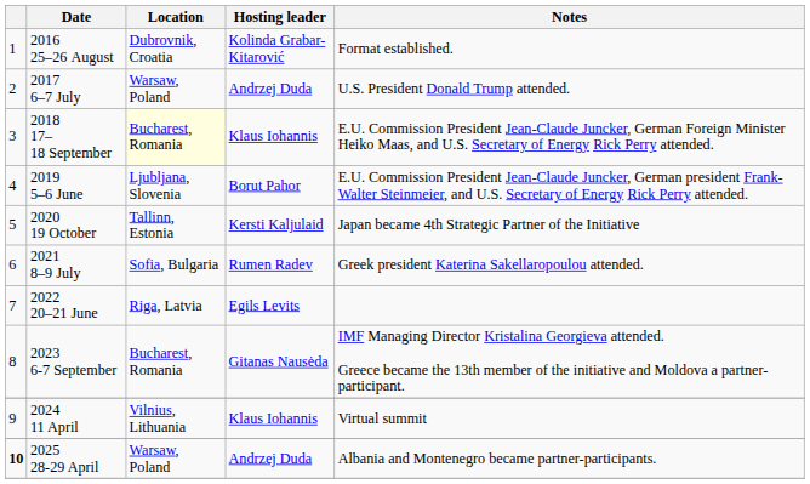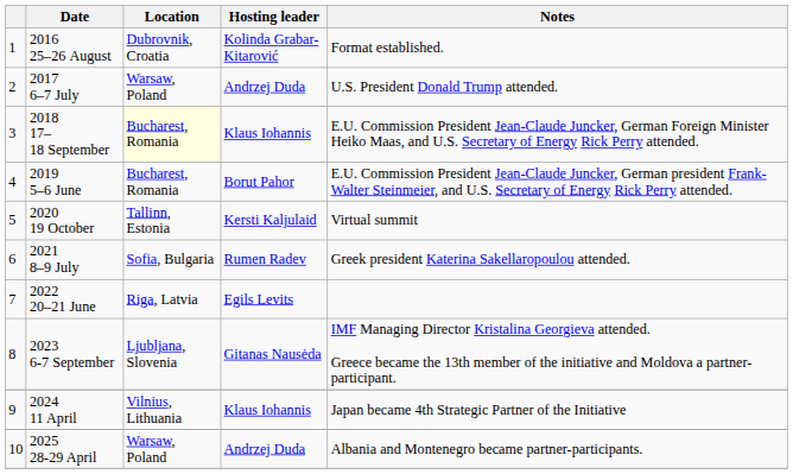2019 5–6 June | Location: Ljubljana, Slovenia -> Bucharest, Romania
2020 19 October | Notes: Japan became 4th Strategic Partner of the Initiative -> Virtual summit
2023 6-7 September | Location: Bucharest, Romania -> Ljubljana, Slovenia
2024 11 April | Notes: Virtual summit -> Japan became 4th Strategic Partner of the Initiative
2025 28-29 April | column 1: bold -> normal
